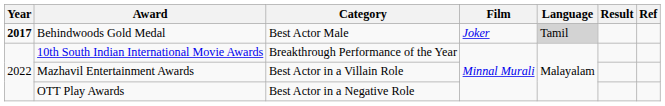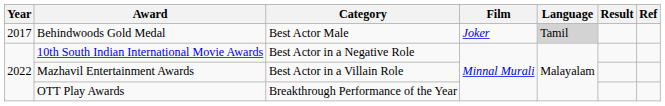Behindwoods Gold Medal | Year: bold -> normal
10th South Indian International Movie Awards | Category: Breakthrough Performance of the Year -> Best Actor in a Negative Role
OTT Play Awards | Category: Best Actor in a Negative Role -> Breakthrough Performance of the Year
